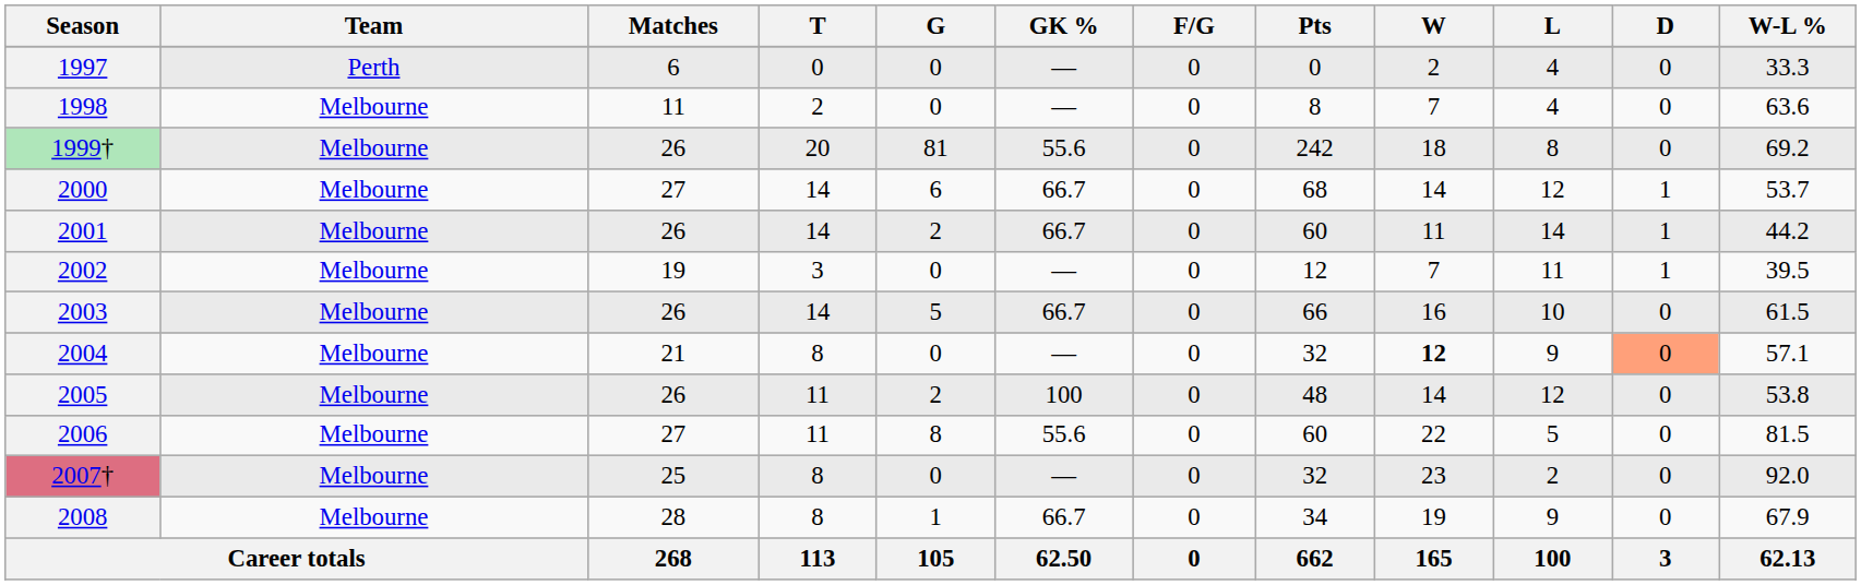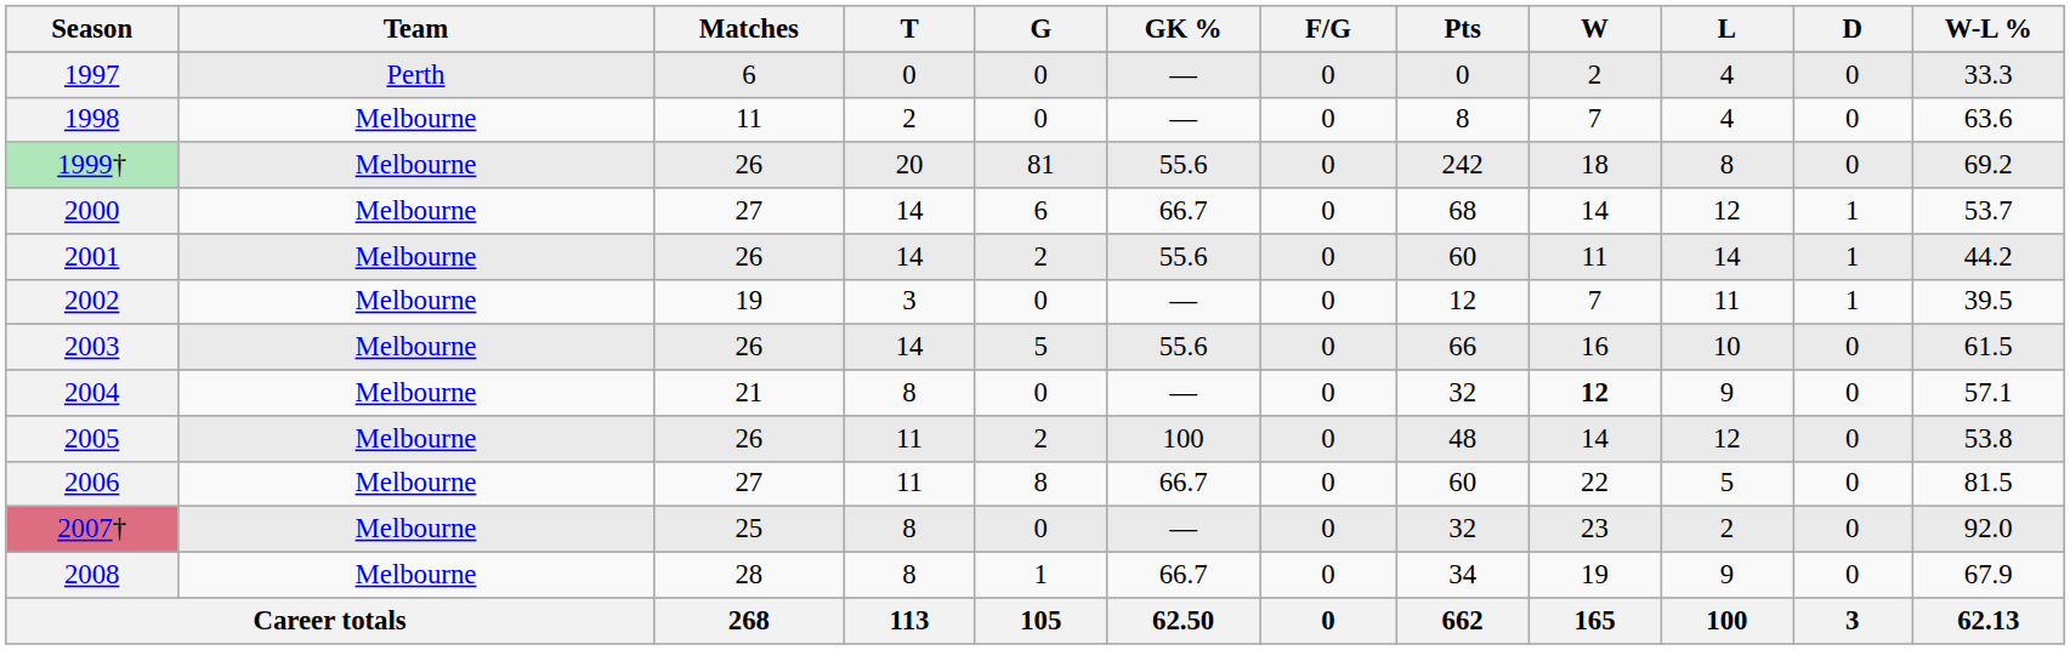2001 | GK %: 66.7 -> 55.6
2003 | GK %: 66.7 -> 55.6
2004 | D: lightsalmon background -> no background
2006 | GK %: 55.6 -> 66.7
